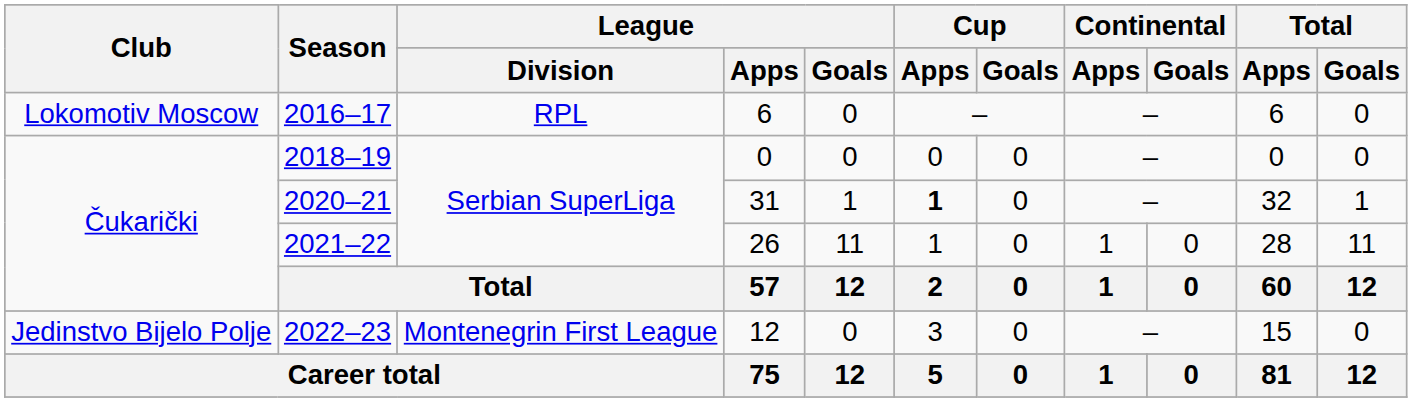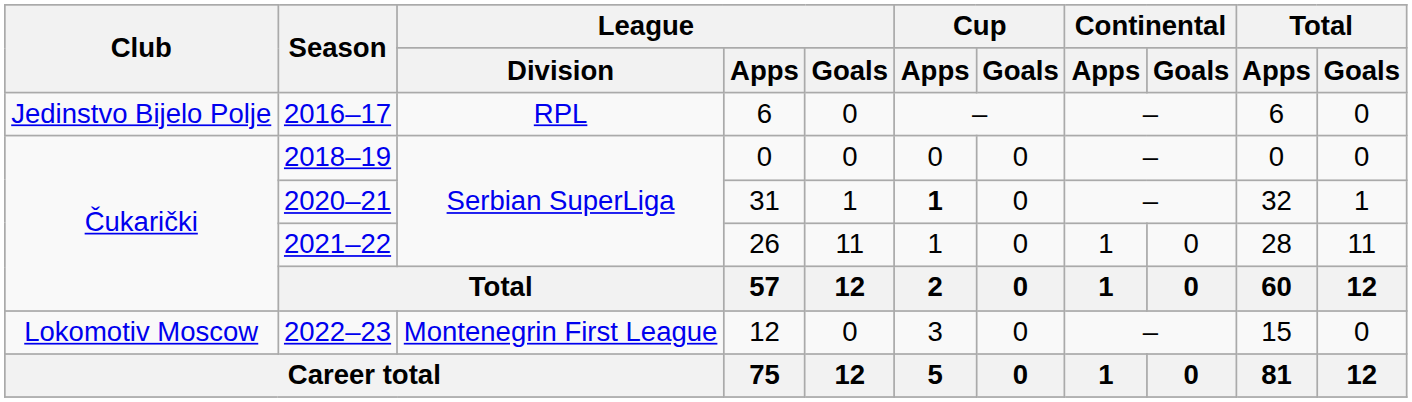2016–17 | Club: Lokomotiv Moscow -> Jedinstvo Bijelo Polje
2022–23 | Club: Jedinstvo Bijelo Polje -> Lokomotiv Moscow
